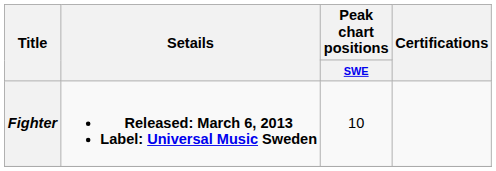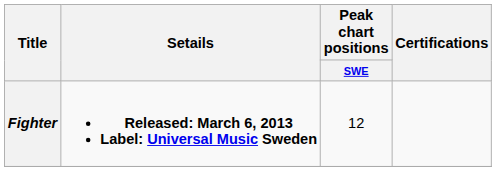Fighter | Peak chart positions / SWE: 10 -> 12
